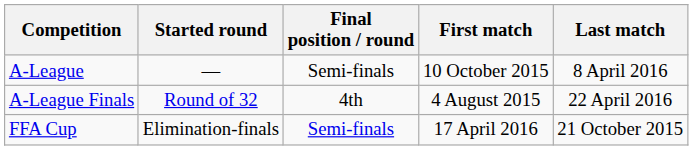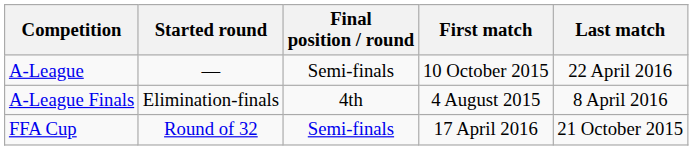A-League | Last match: 8 April 2016 -> 22 April 2016
A-League Finals | Started round: Round of 32 -> Elimination-finals
A-League Finals | Last match: 22 April 2016 -> 8 April 2016
FFA Cup | Started round: Elimination-finals -> Round of 32
